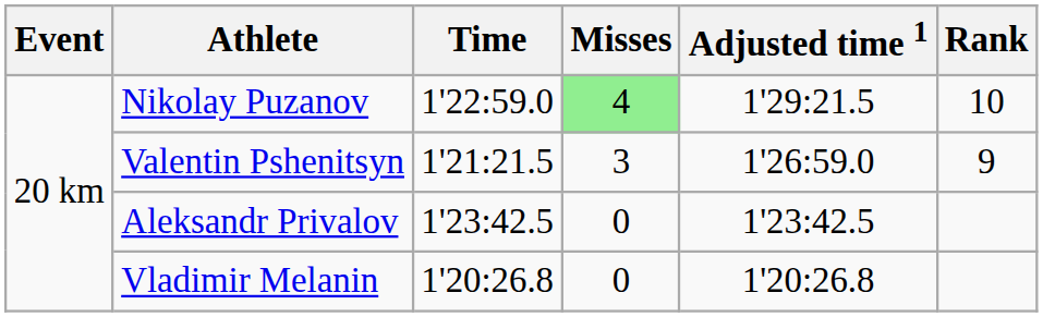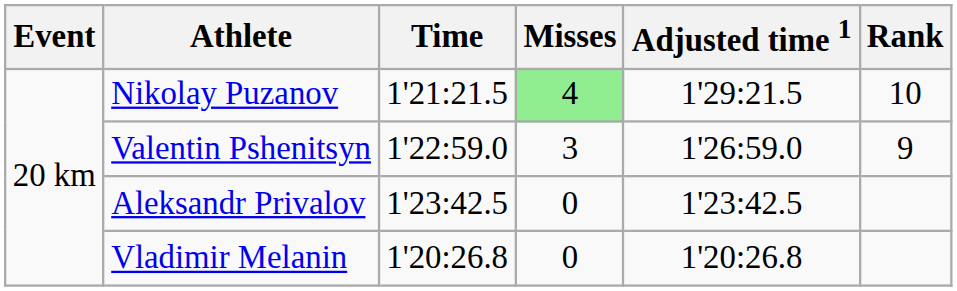Nikolay Puzanov | Time: 1'22:59.0 -> 1'21:21.5
Valentin Pshenitsyn | Time: 1'21:21.5 -> 1'22:59.0
